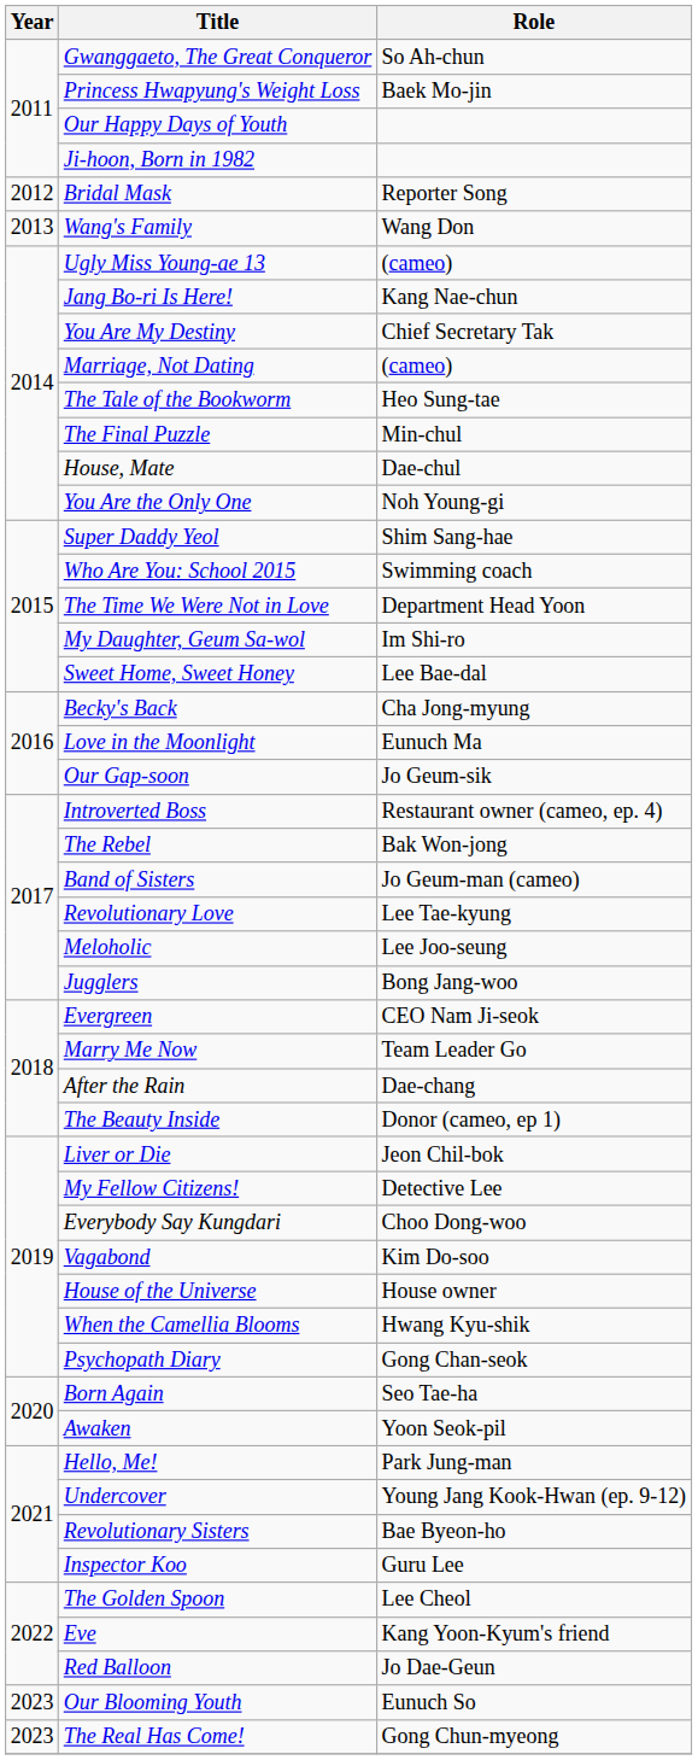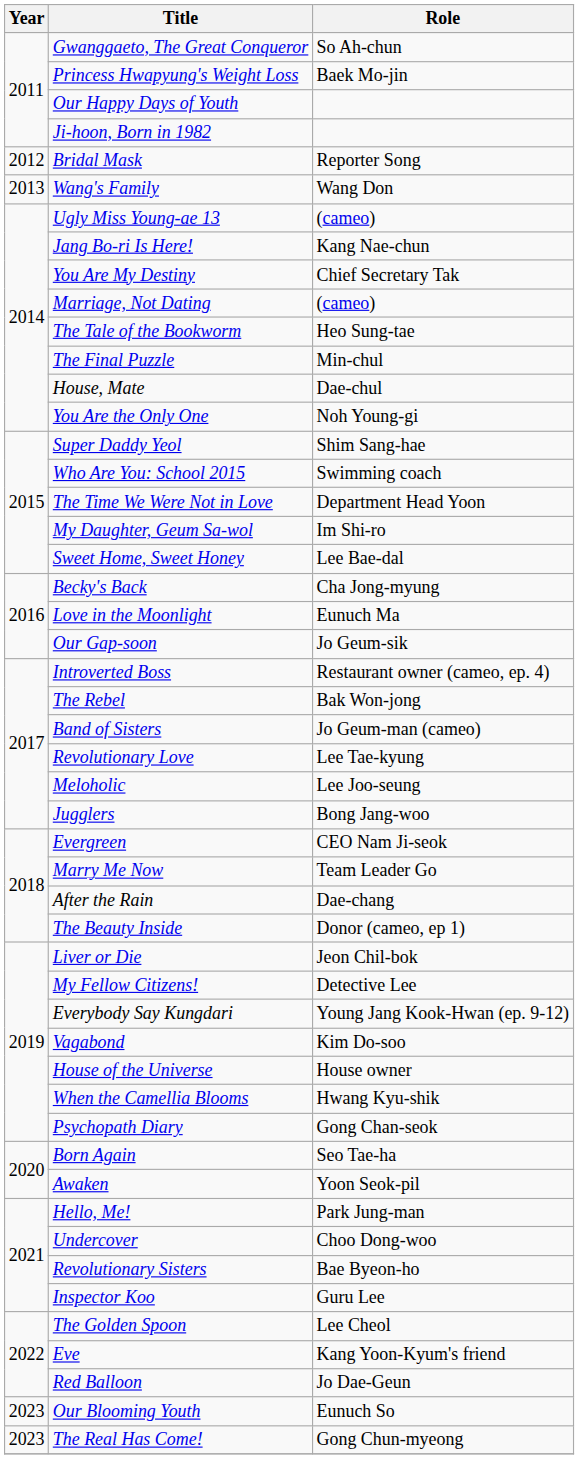Everybody Say Kungdari | Role: Choo Dong-woo -> Young Jang Kook-Hwan (ep. 9-12)
Undercover | Role: Young Jang Kook-Hwan (ep. 9-12) -> Choo Dong-woo
